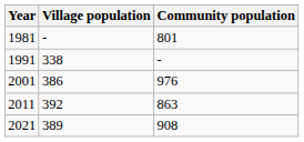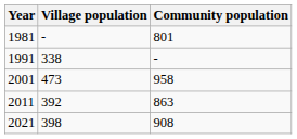2001 | Village population: 386 -> 473
2001 | Community population: 976 -> 958
2021 | Village population: 389 -> 398
